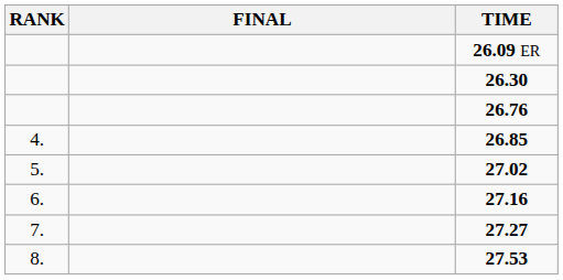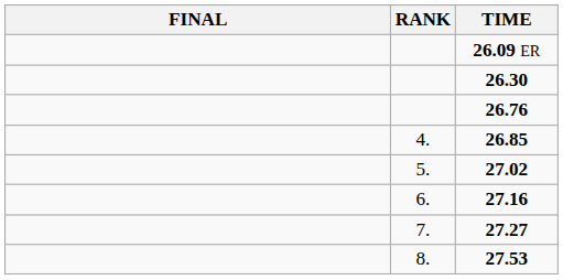columns swapped: RANK <-> FINAL
